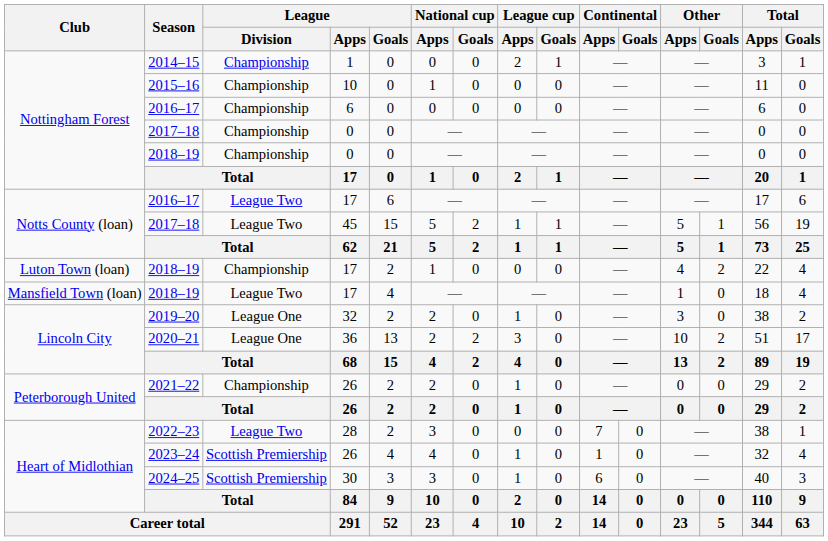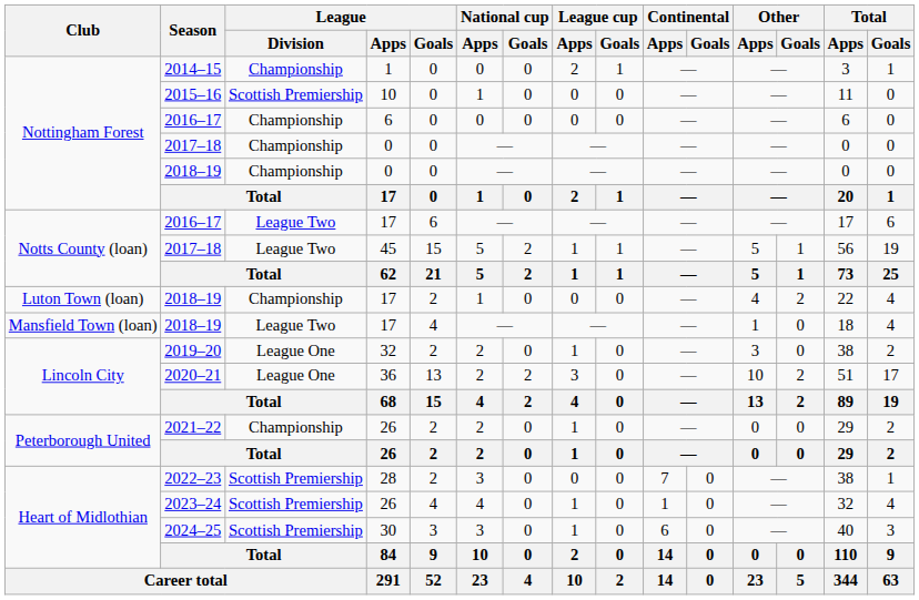2015–16 | League / Division: Championship -> Scottish Premiership
2022–23 | League / Division: League Two -> Scottish Premiership
